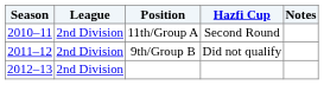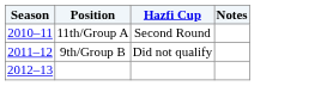- column: League | 2nd Division | 2nd Division | 2nd Division
